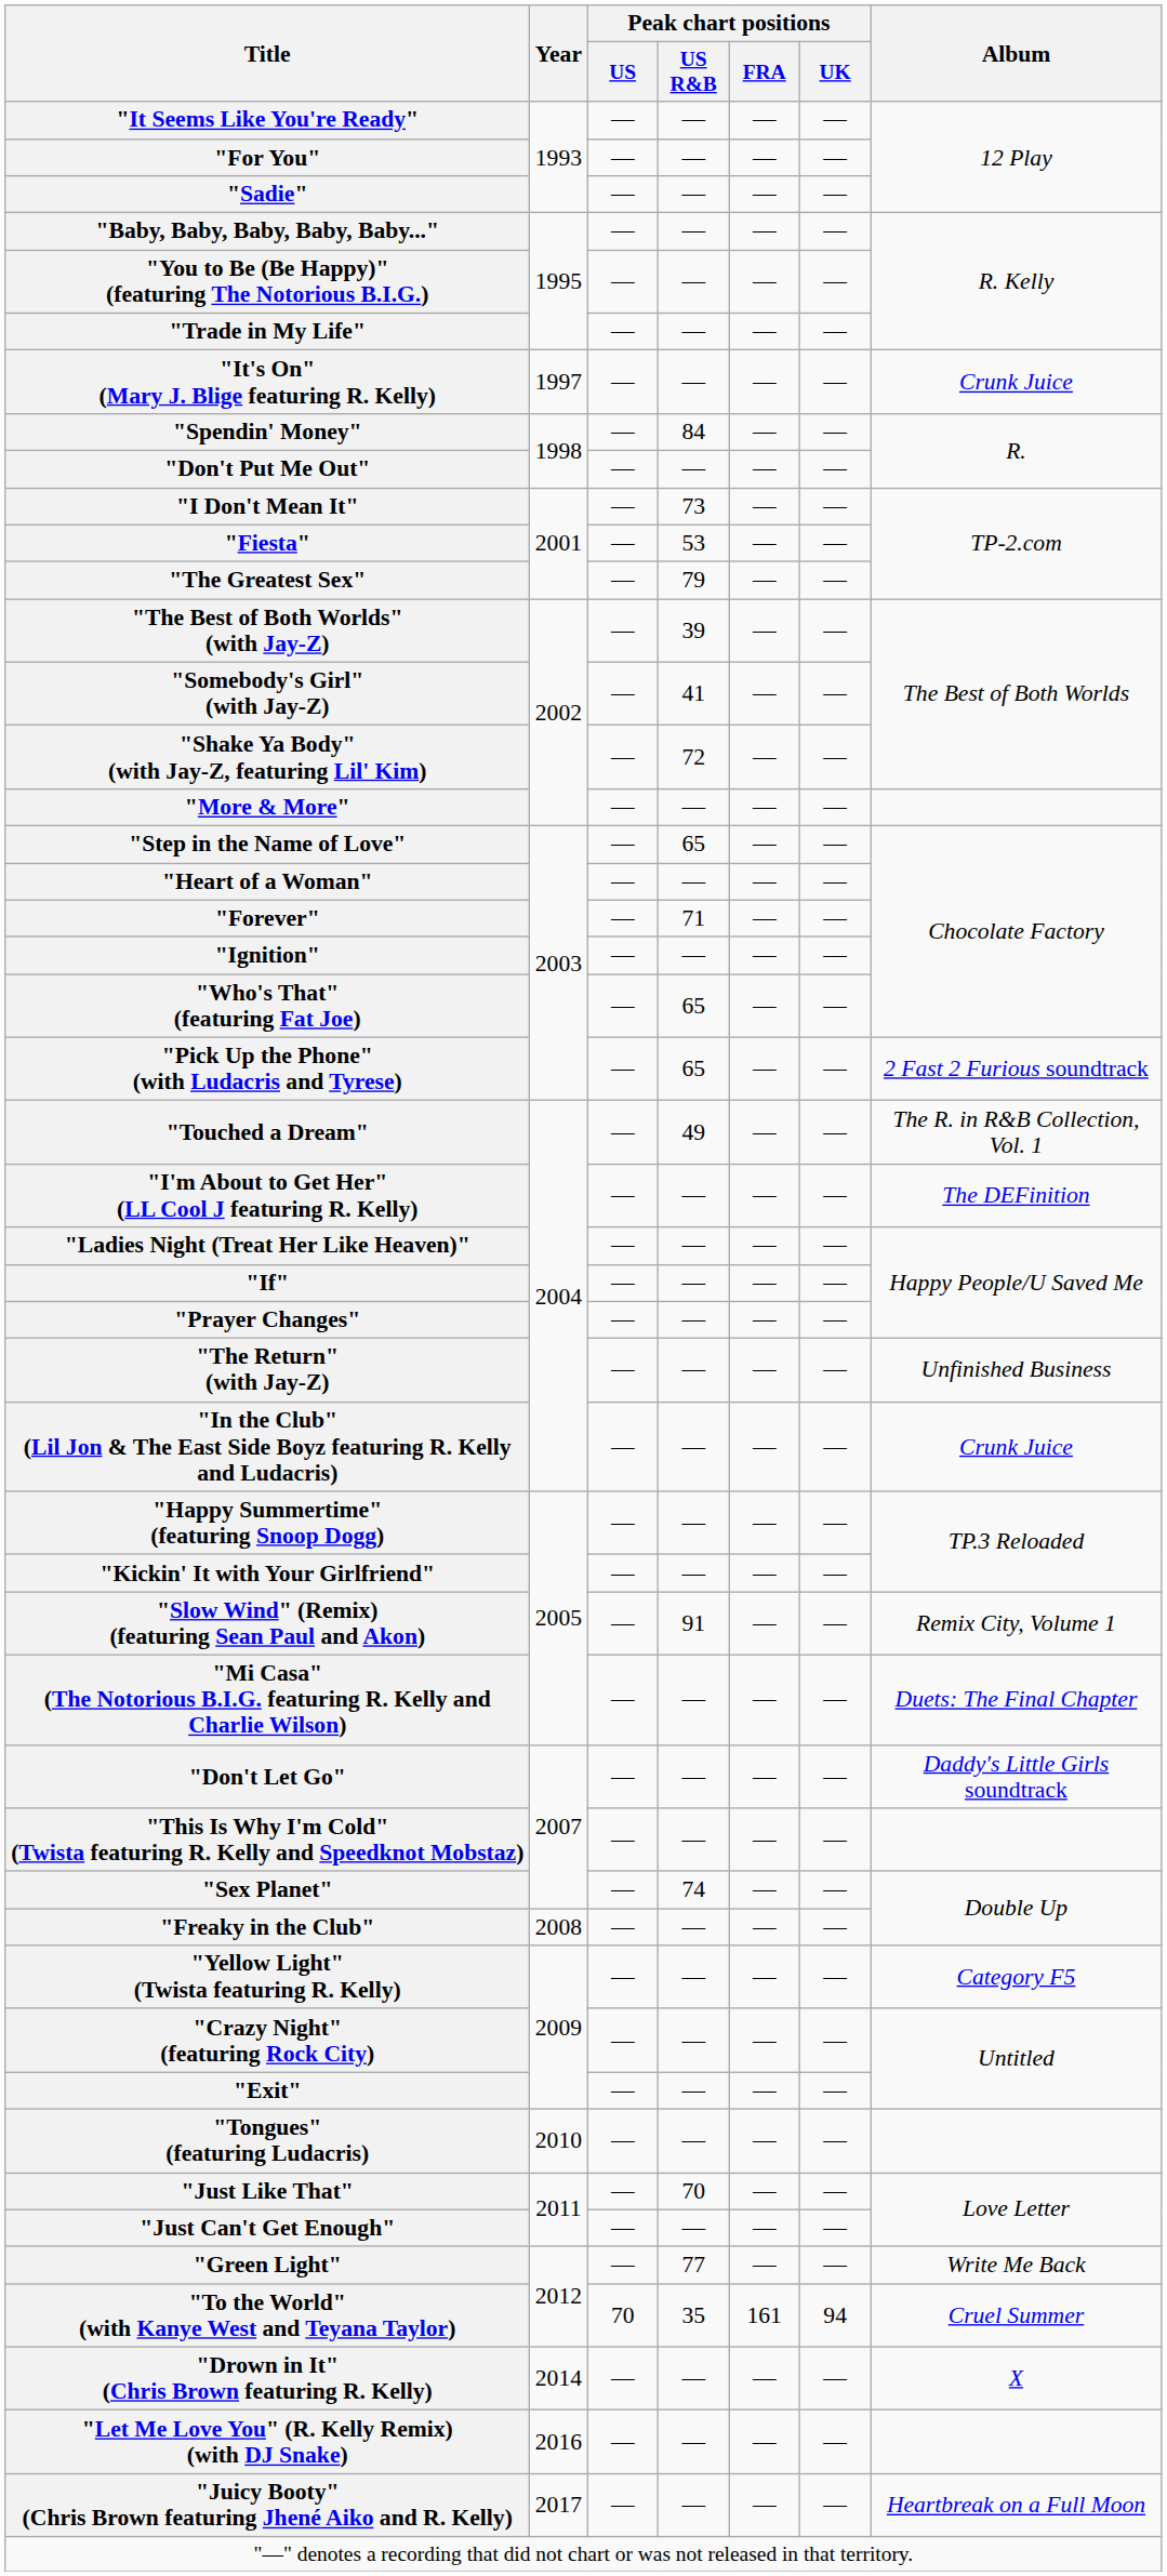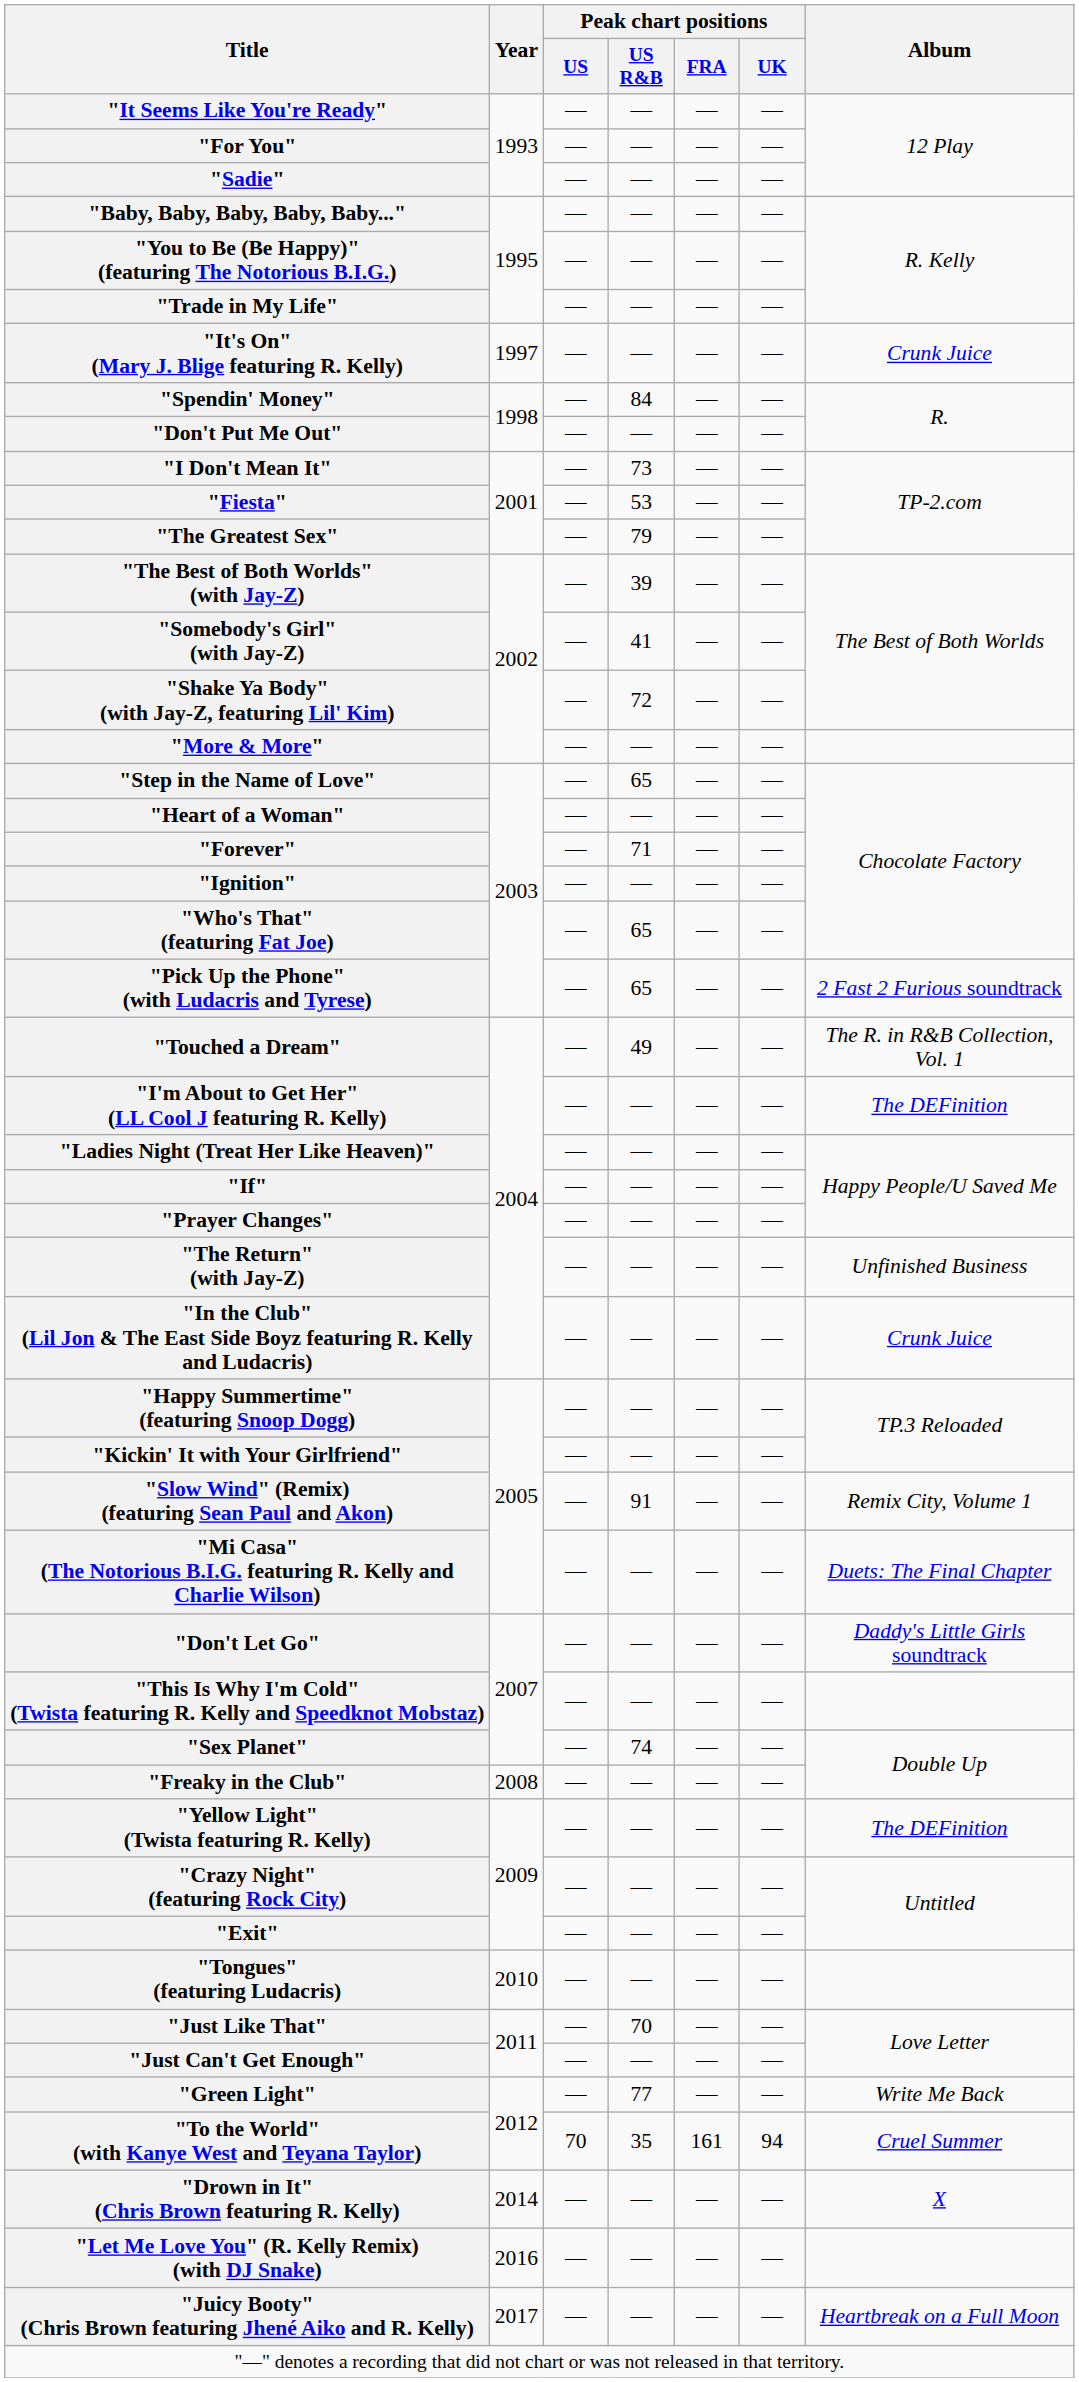"Yellow Light" (Twista featuring R. Kelly) | Album: Category F5 -> The DEFinition
